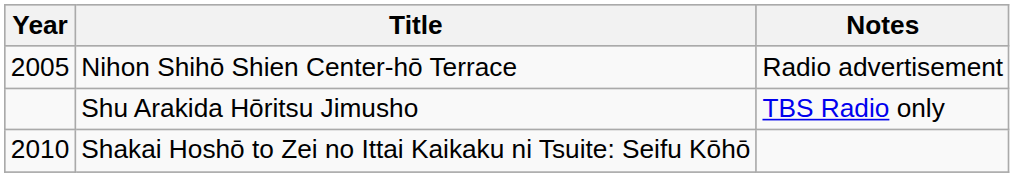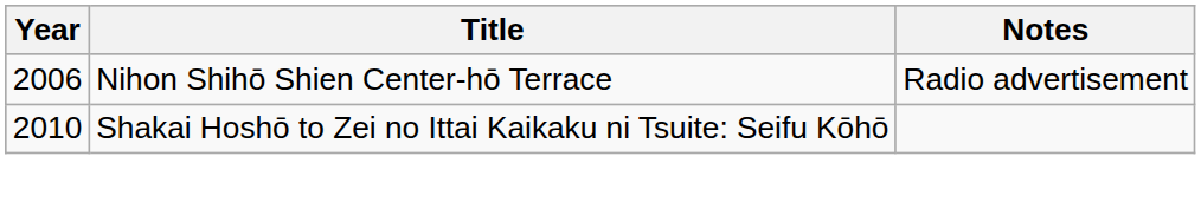Nihon Shihō Shien Center-hō Terrace | Year: 2005 -> 2006
- row: Shu Arakida Hōritsu Jimusho | TBS Radio only
